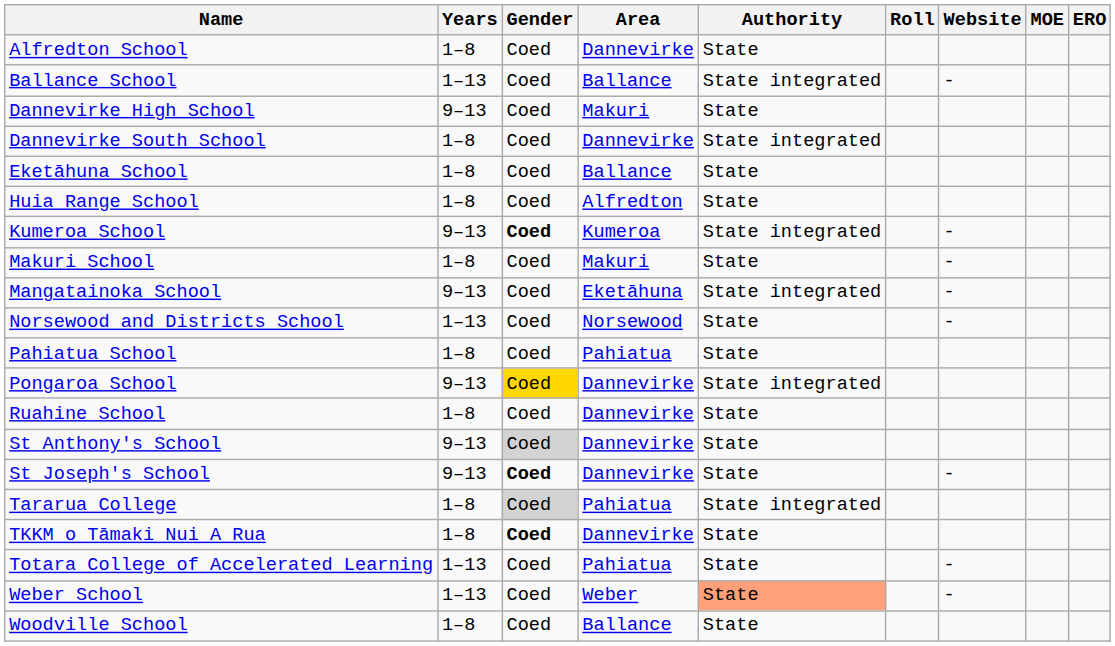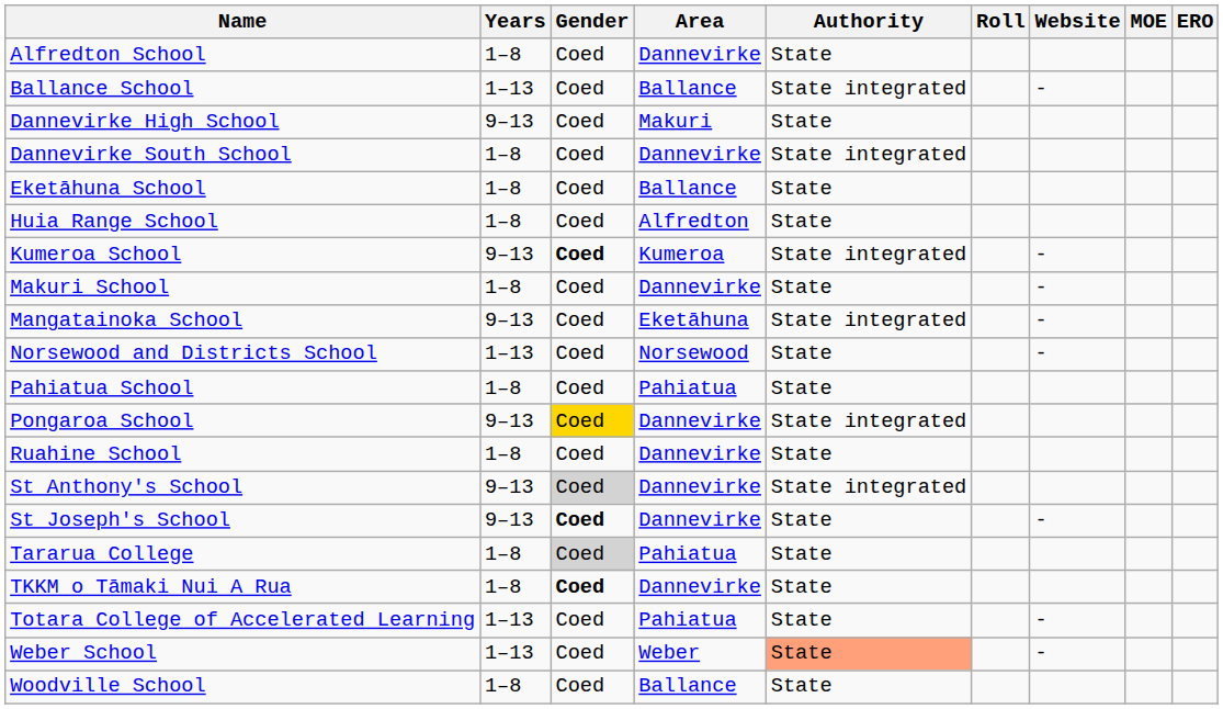Makuri School | Area: Makuri -> Dannevirke
St Anthony's School | Authority: State -> State integrated
Tararua College | Authority: State integrated -> State
